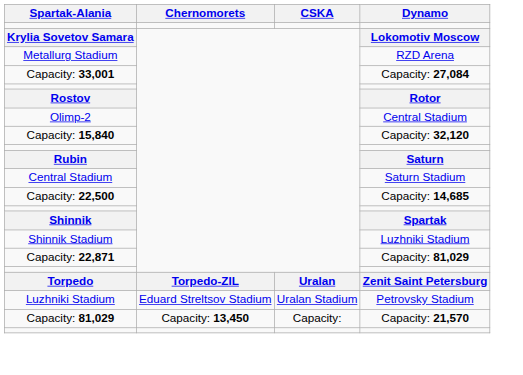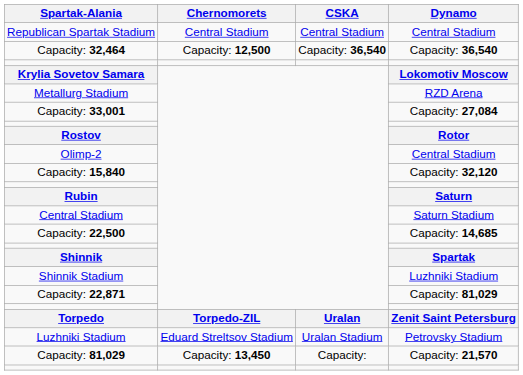+ row: Republican Spartak Stadium | Central Stadium | Central Stadium | Central Stadium
+ row: Capacity: 32,464 | Capacity: 12,500 | Capacity: 36,540 | Capacity: 36,540
